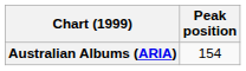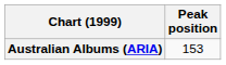Australian Albums (ARIA) | Peak position: 154 -> 153
